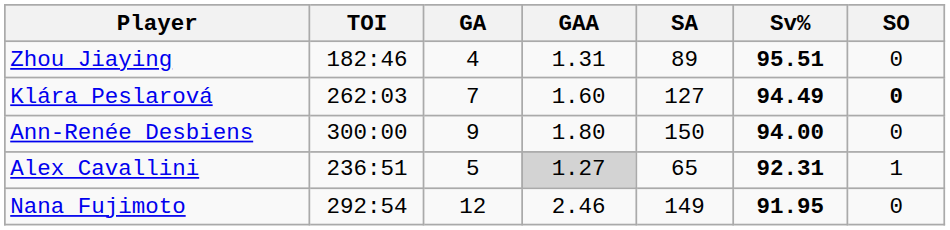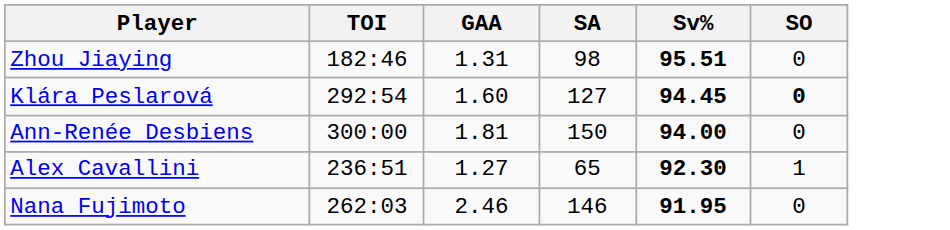- column: GA | 4 | 7 | 9 | 5 | 12
Zhou Jiaying | SA: 89 -> 98
Klára Peslarová | TOI: 262:03 -> 292:54
Klára Peslarová | Sv%: 94.49 -> 94.45
Ann-Renée Desbiens | GAA: 1.80 -> 1.81
Alex Cavallini | GAA: lightgrey background -> no background
Alex Cavallini | Sv%: 92.31 -> 92.30
Nana Fujimoto | TOI: 292:54 -> 262:03
Nana Fujimoto | SA: 149 -> 146
